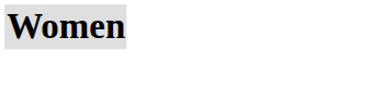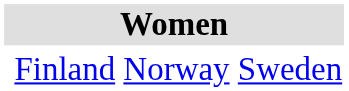+ row: Finland | Norway | Sweden
